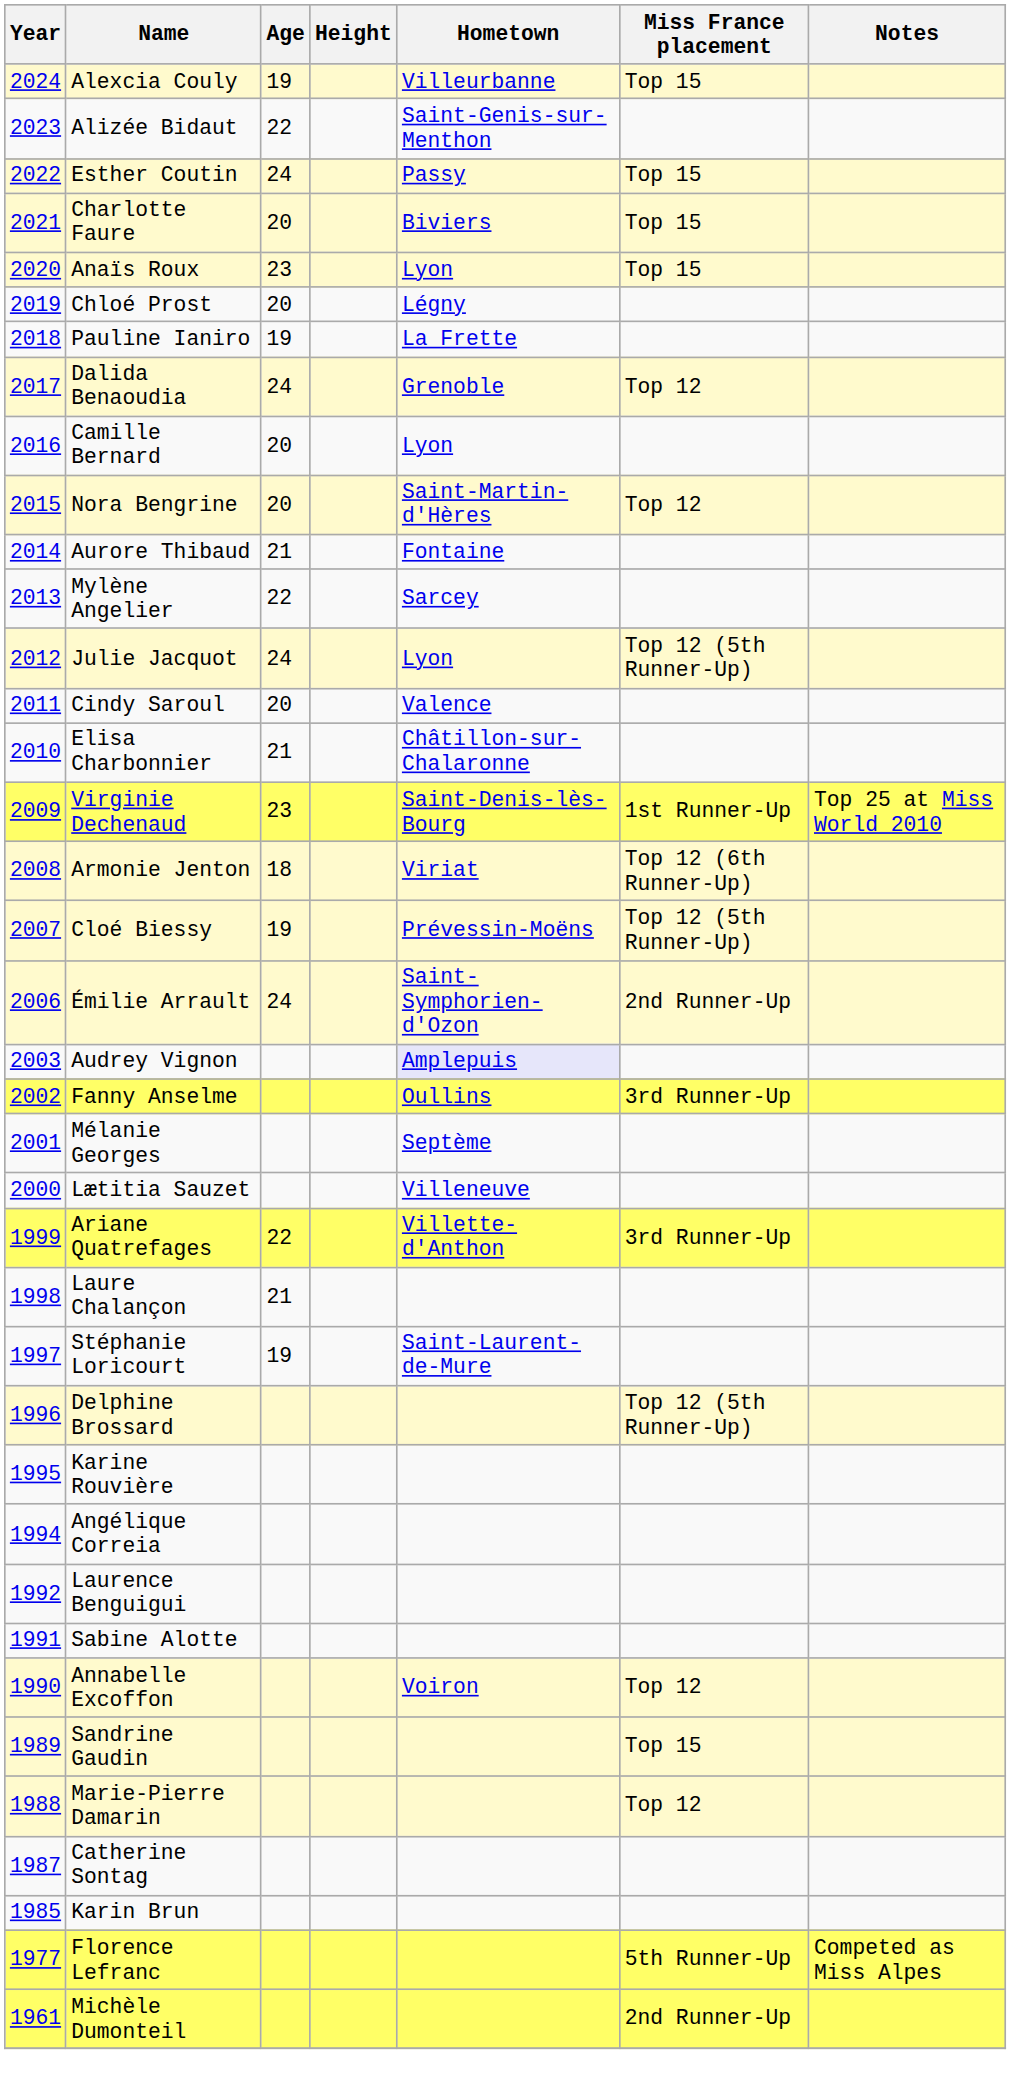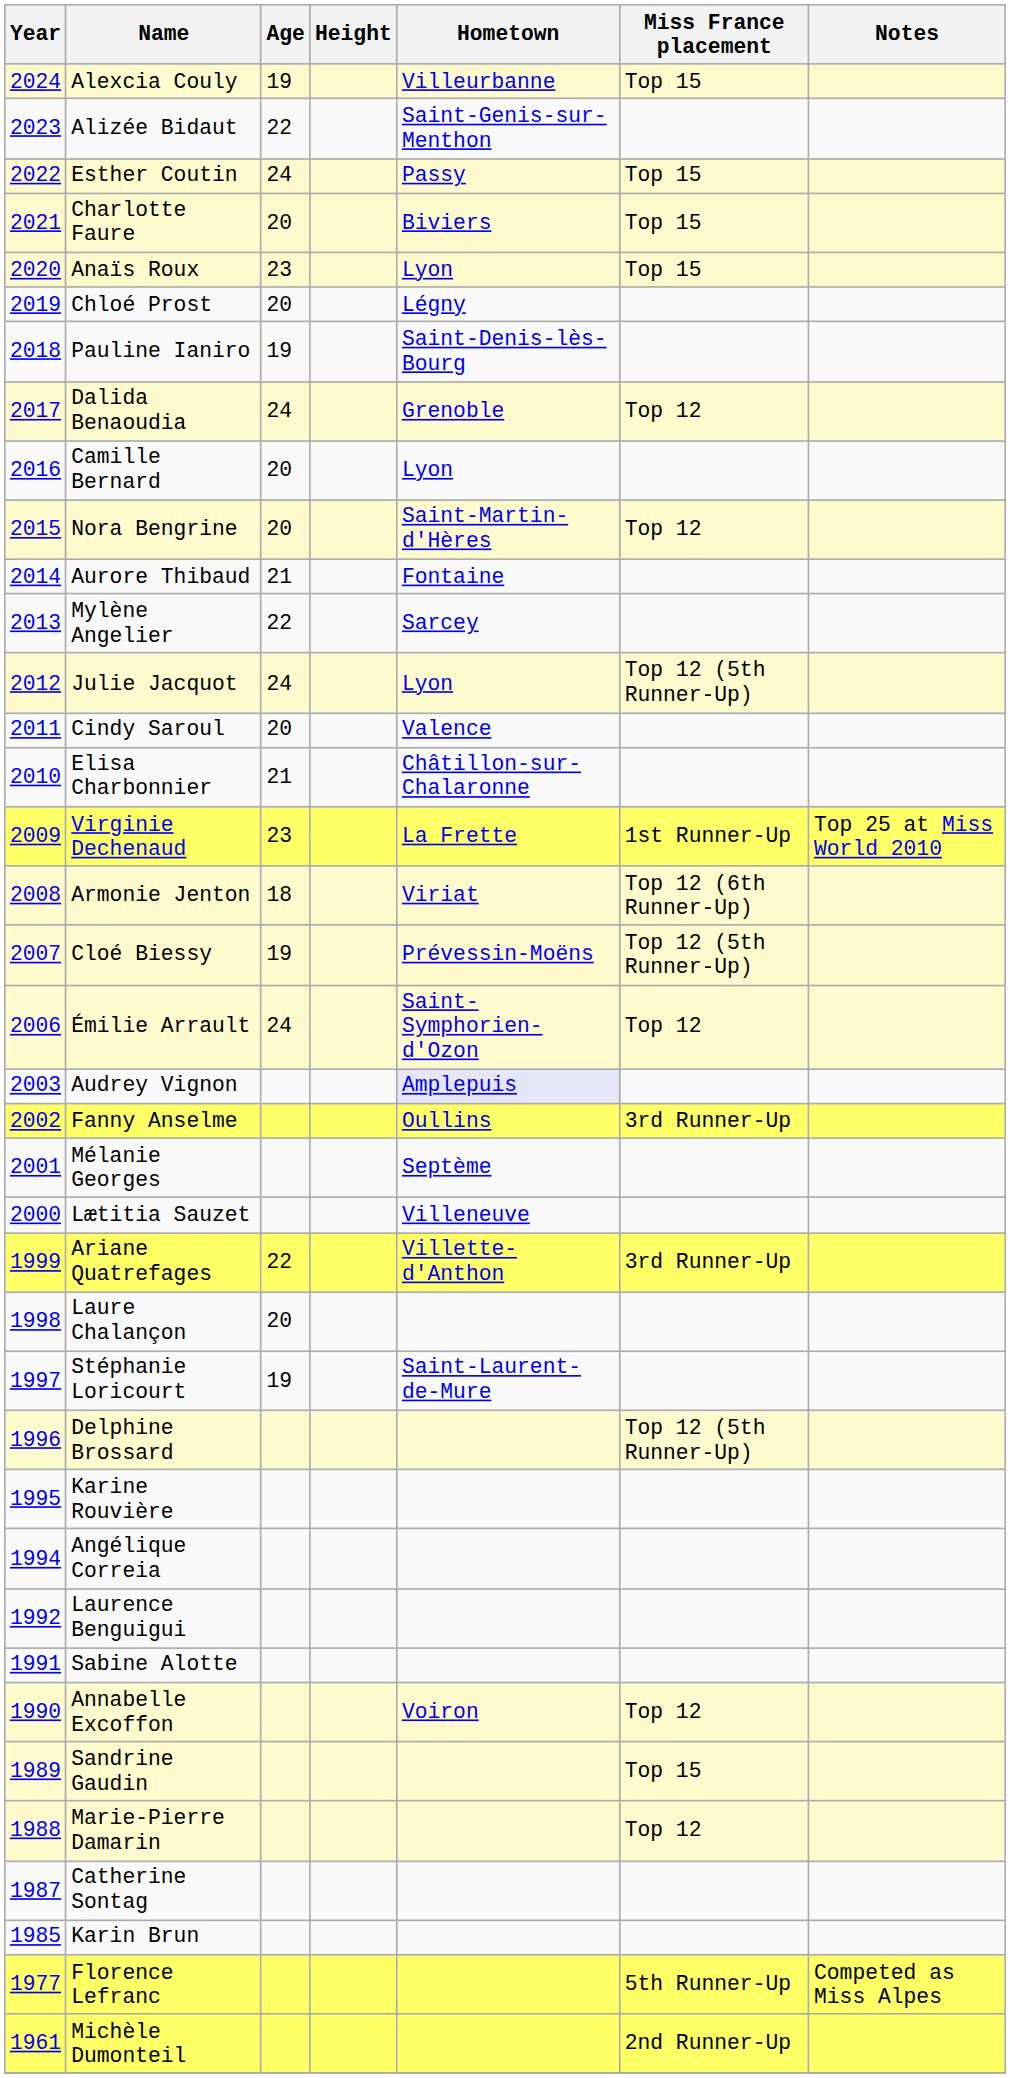Pauline Ianiro | Hometown: La Frette -> Saint-Denis-lès-Bourg
Virginie Dechenaud | Hometown: Saint-Denis-lès-Bourg -> La Frette
Émilie Arrault | Miss France placement: 2nd Runner-Up -> Top 12
Laure Chalançon | Age: 21 -> 20
